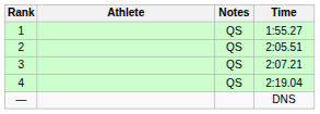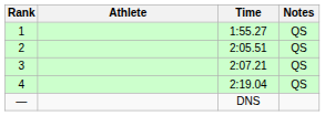columns swapped: Time <-> Notes
